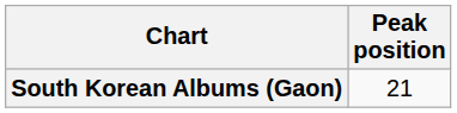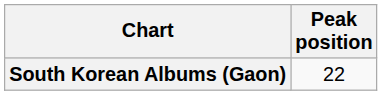South Korean Albums (Gaon) | Peak position: 21 -> 22
